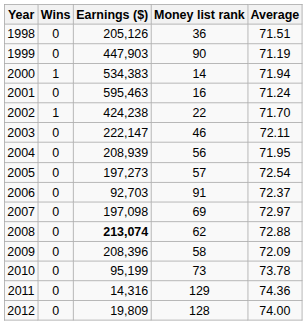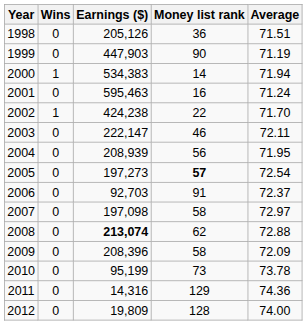2005 | Money list rank: normal -> bold
2007 | Money list rank: 69 -> 58
